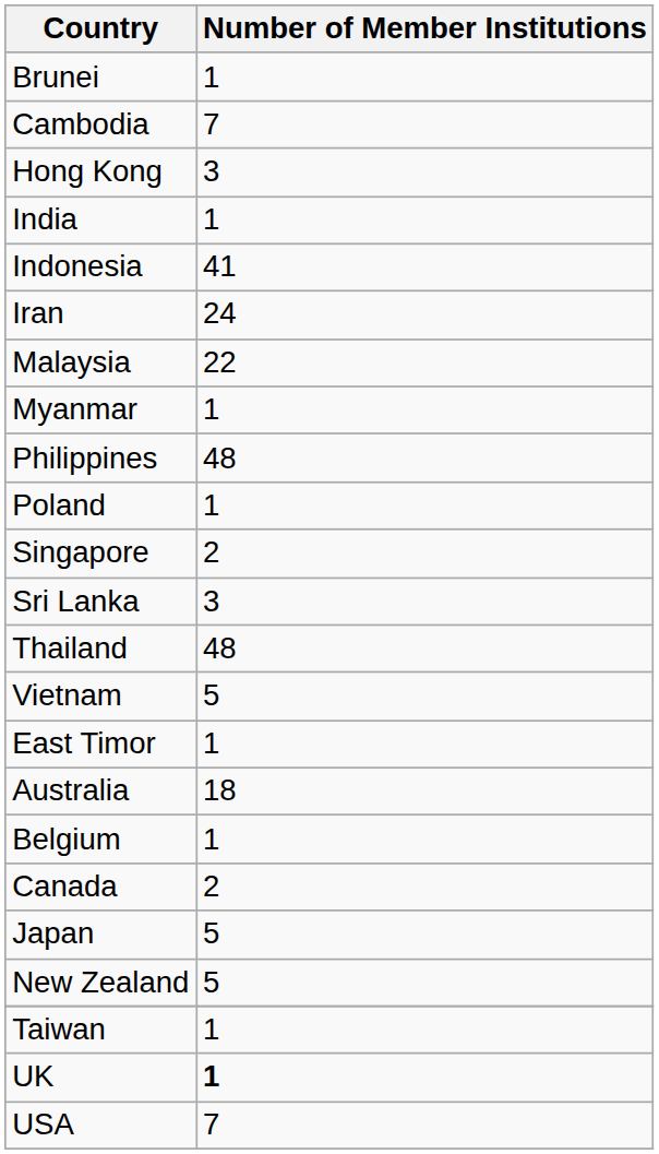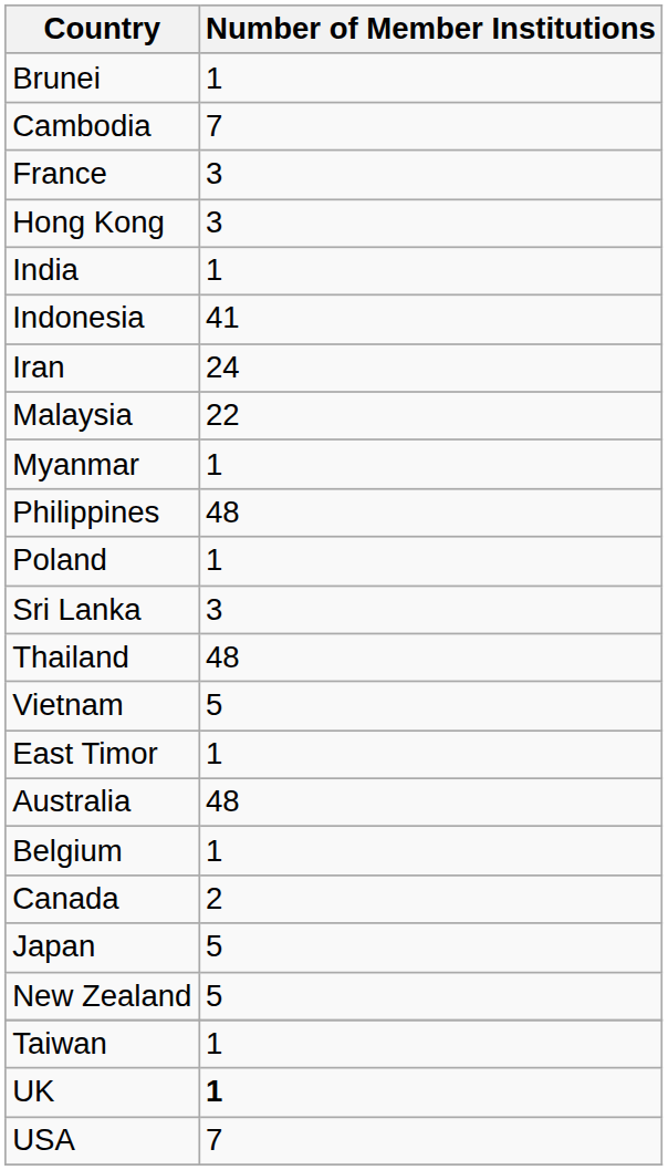+ row: France | 3
- row: Singapore | 2
Australia | Number of Member Institutions: 18 -> 48
